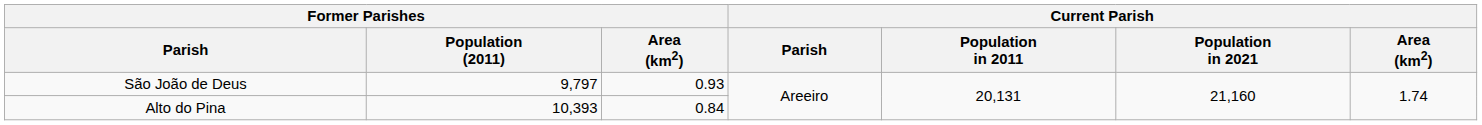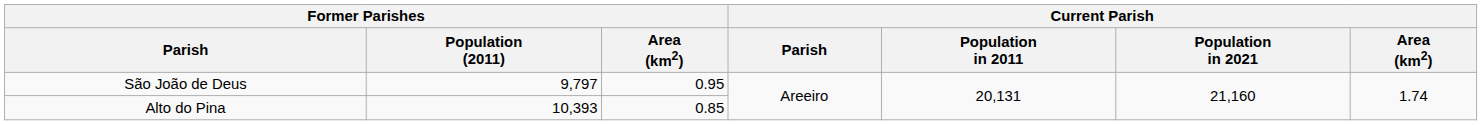São João de Deus | Former Parishes / Area (km2): 0.93 -> 0.95
Alto do Pina | Former Parishes / Area (km2): 0.84 -> 0.85
